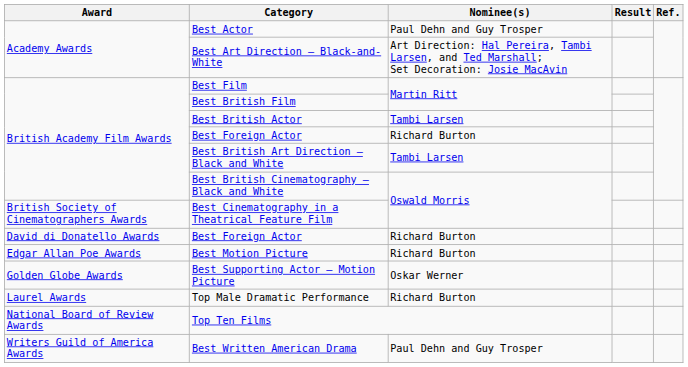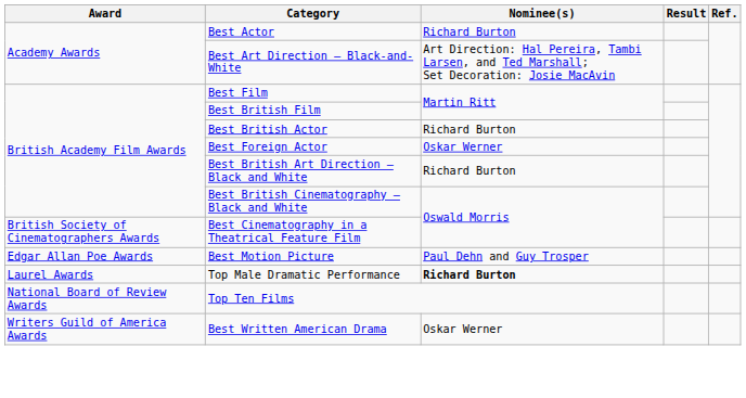Best Actor | Nominee(s): Paul Dehn and Guy Trosper -> Richard Burton
Best British Actor | Nominee(s): Tambi Larsen -> Richard Burton
British Academy Film Awards / Best Foreign Actor | Nominee(s): Richard Burton -> Oskar Werner
Best British Art Direction – Black and White | Nominee(s): Tambi Larsen -> Richard Burton
- row: David di Donatello Awards | Best Foreign Actor | Richard Burton
Best Motion Picture | Nominee(s): Richard Burton -> Paul Dehn and Guy Trosper
- row: Golden Globe Awards | Best Supporting Actor – Motion Picture | Oskar Werner
Top Male Dramatic Performance | Nominee(s): normal -> bold
Best Written American Drama | Nominee(s): Paul Dehn and Guy Trosper -> Oskar Werner
